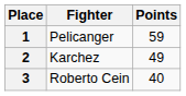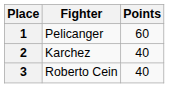1 | Points: 59 -> 60
2 | Points: 49 -> 40
